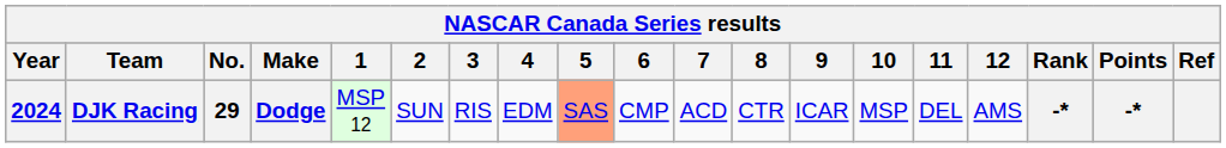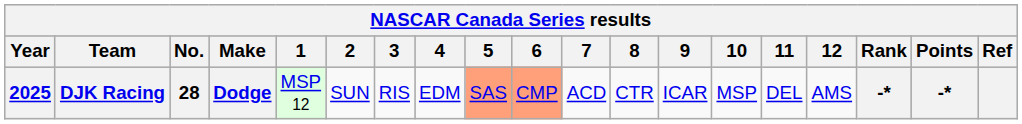DJK Racing | Year: 2024 -> 2025
DJK Racing | No.: 29 -> 28
DJK Racing | 6: no background -> lightsalmon background
